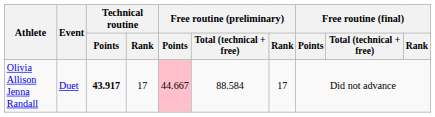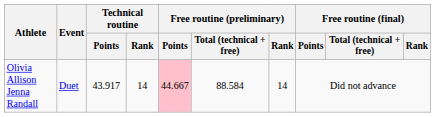Olivia Allison Jenna Randall | Technical routine / Points: bold -> normal
Olivia Allison Jenna Randall | Technical routine / Rank: 17 -> 14
Olivia Allison Jenna Randall | Free routine (preliminary) / Rank: 17 -> 14
